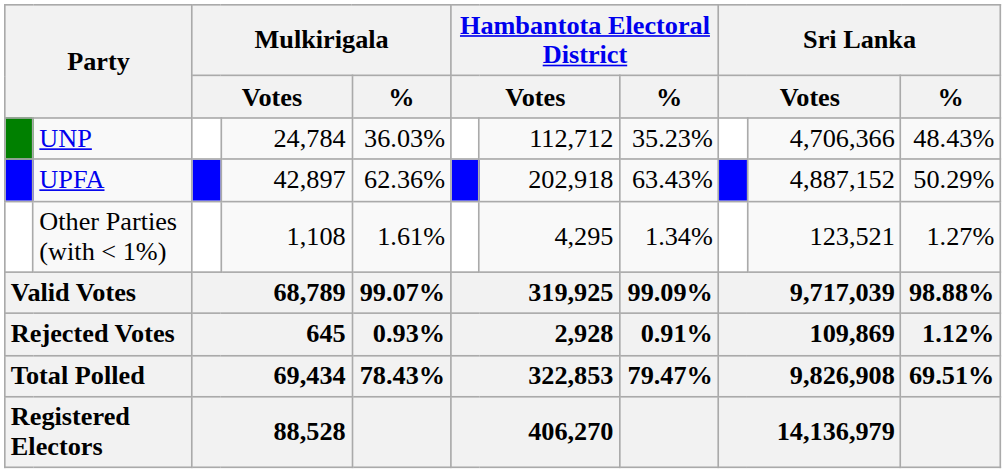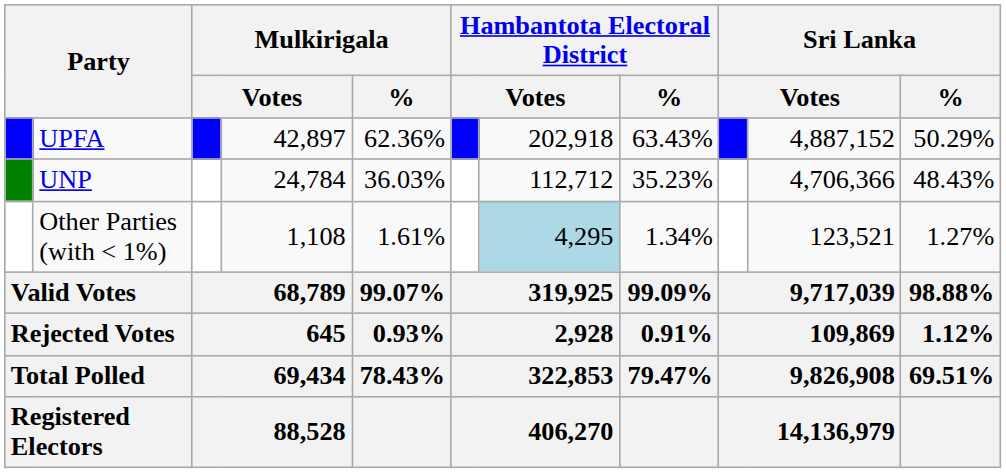rows swapped: UPFA <-> UNP
Other Parties (with < 1%) | column 7: no background -> lightblue background
